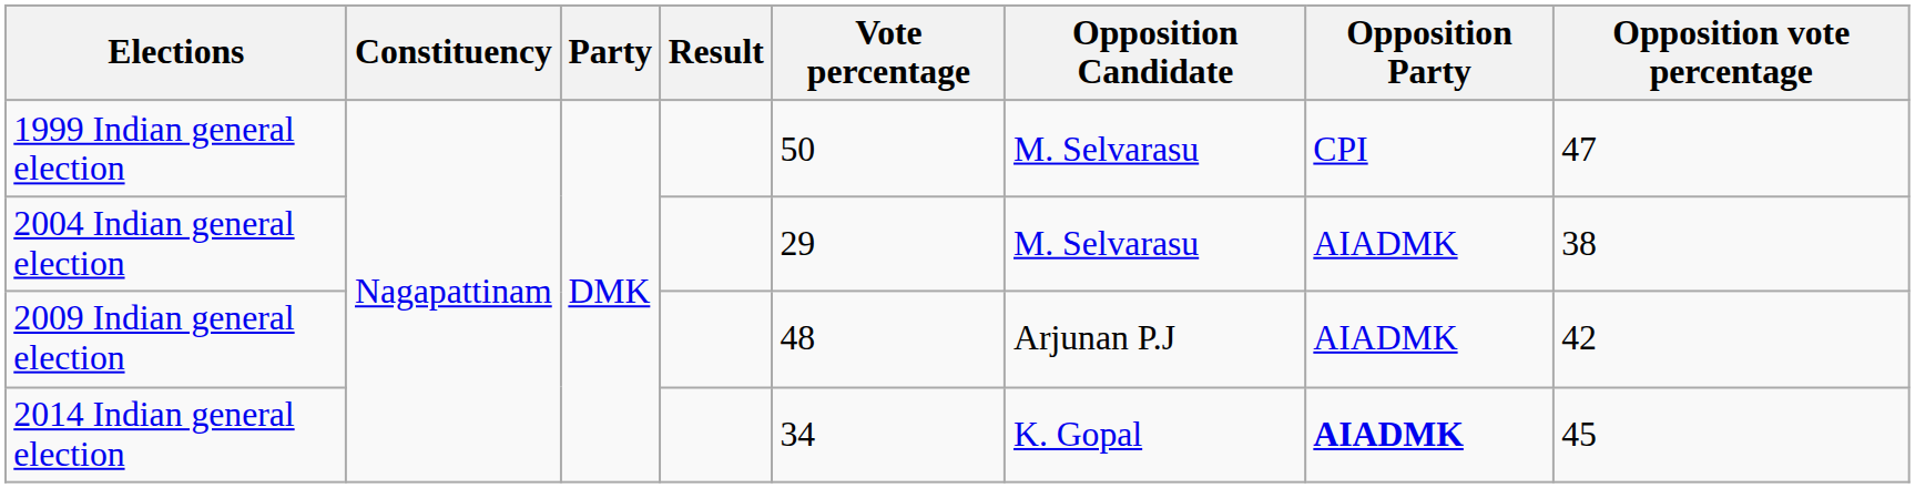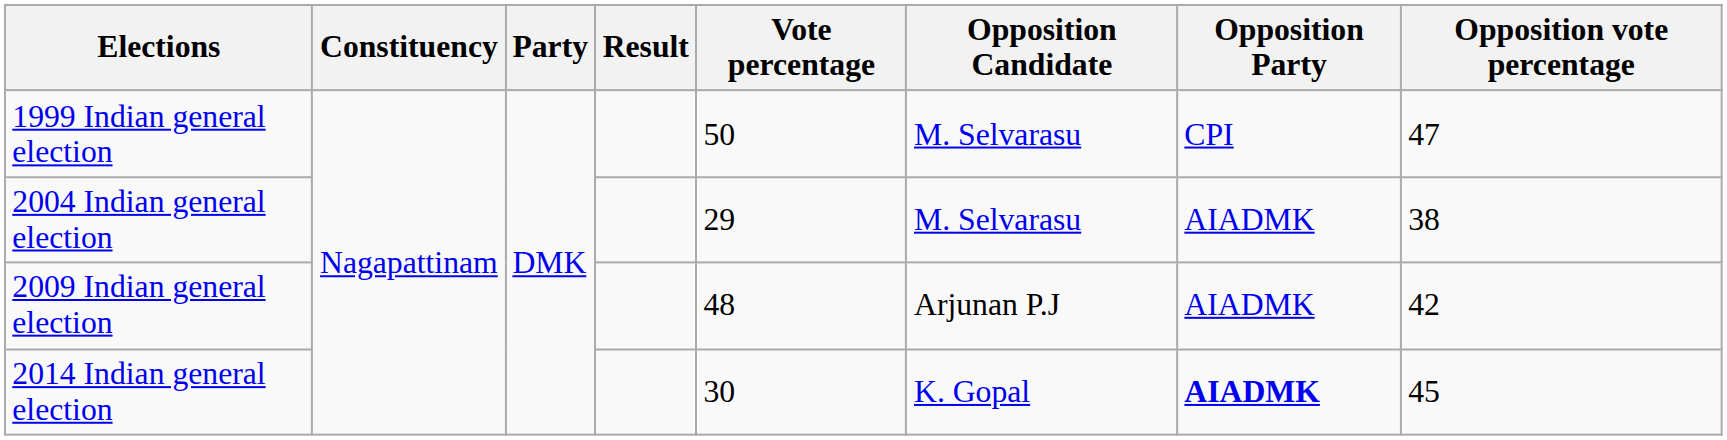2014 Indian general election | Vote percentage: 34 -> 30
